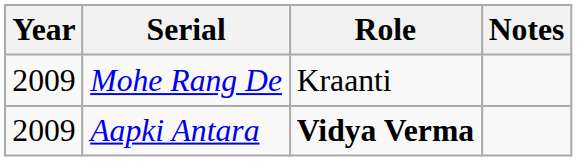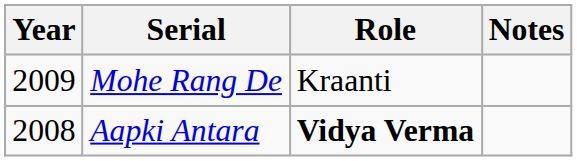Aapki Antara | Year: 2009 -> 2008
